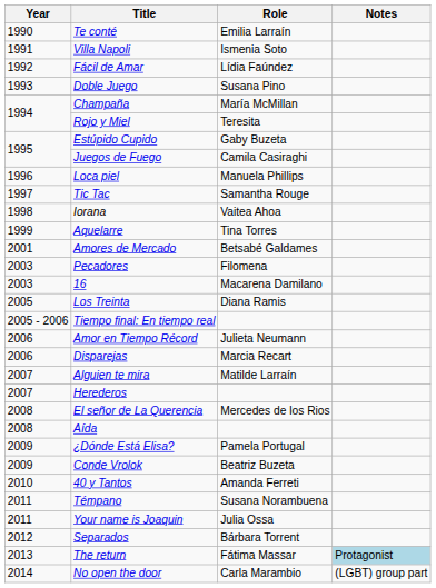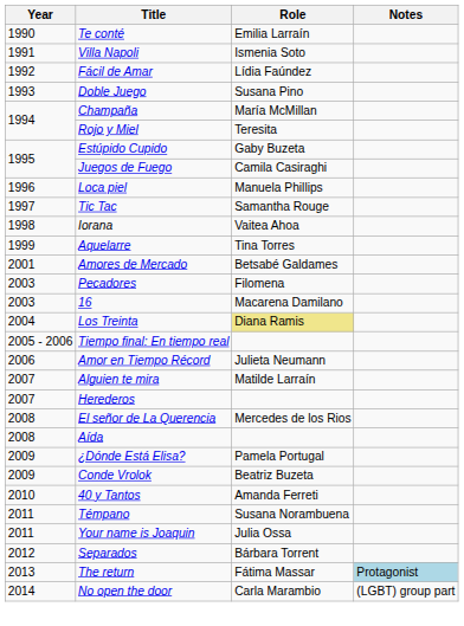Los Treinta | Year: 2005 -> 2004
Los Treinta | Role: no background -> khaki background
- row: 2006 | Disparejas | Marcia Recart
